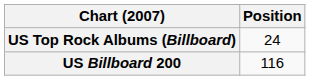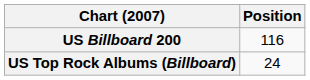rows swapped: US Billboard 200 <-> US Top Rock Albums (Billboard)
